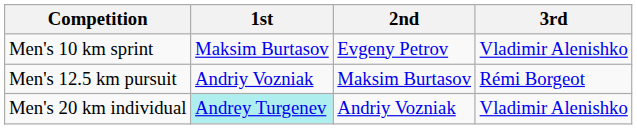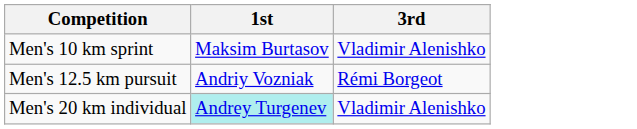- column: 2nd | Evgeny Petrov | Maksim Burtasov | Andriy Vozniak
